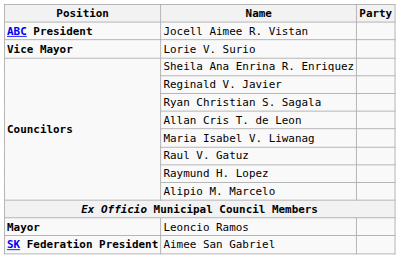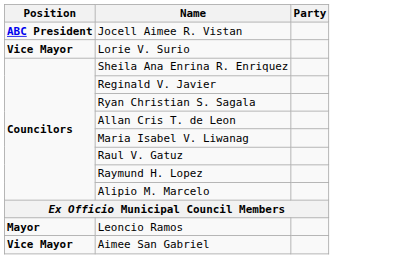Aimee San Gabriel | Position: SK Federation President -> Vice Mayor
